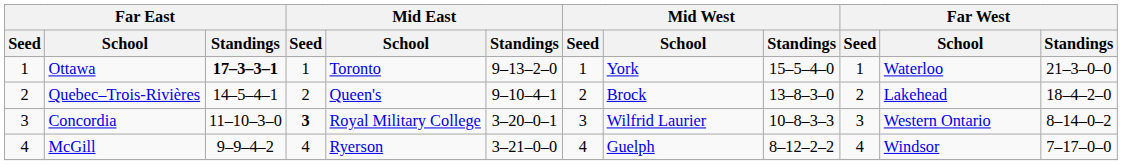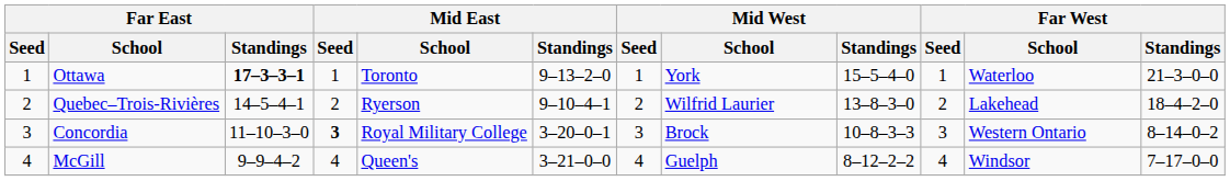Quebec–Trois-Rivières | Mid East / School: Queen's -> Ryerson
Quebec–Trois-Rivières | Mid West / School: Brock -> Wilfrid Laurier
Concordia | Mid West / School: Wilfrid Laurier -> Brock
McGill | Mid East / School: Ryerson -> Queen's
